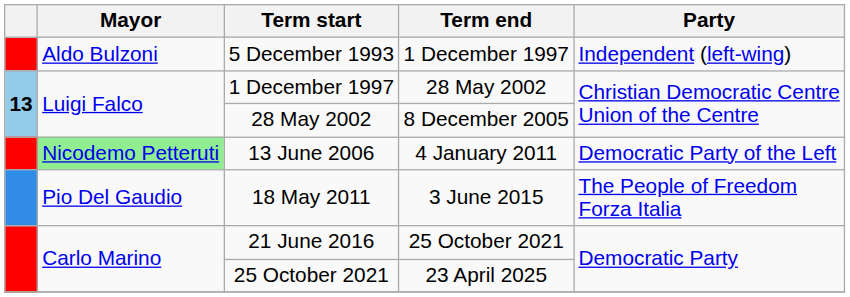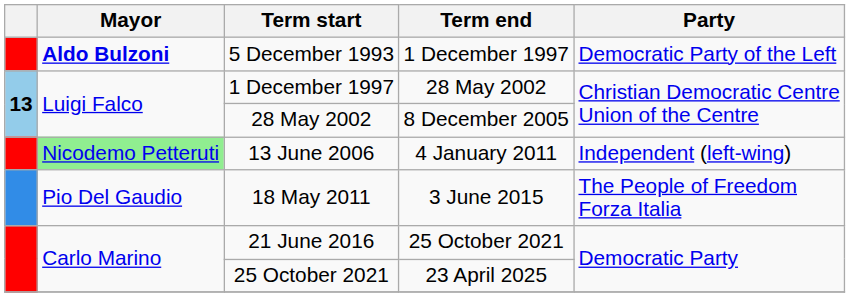5 December 1993 | Mayor: normal -> bold
5 December 1993 | Party: Independent (left-wing) -> Democratic Party of the Left
13 June 2006 | Party: Democratic Party of the Left -> Independent (left-wing)
